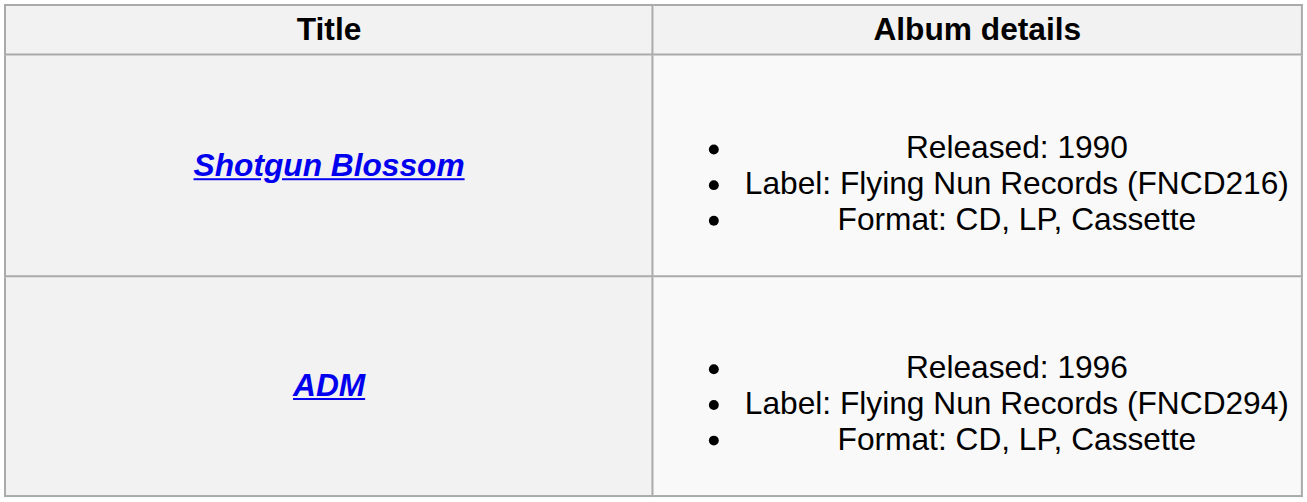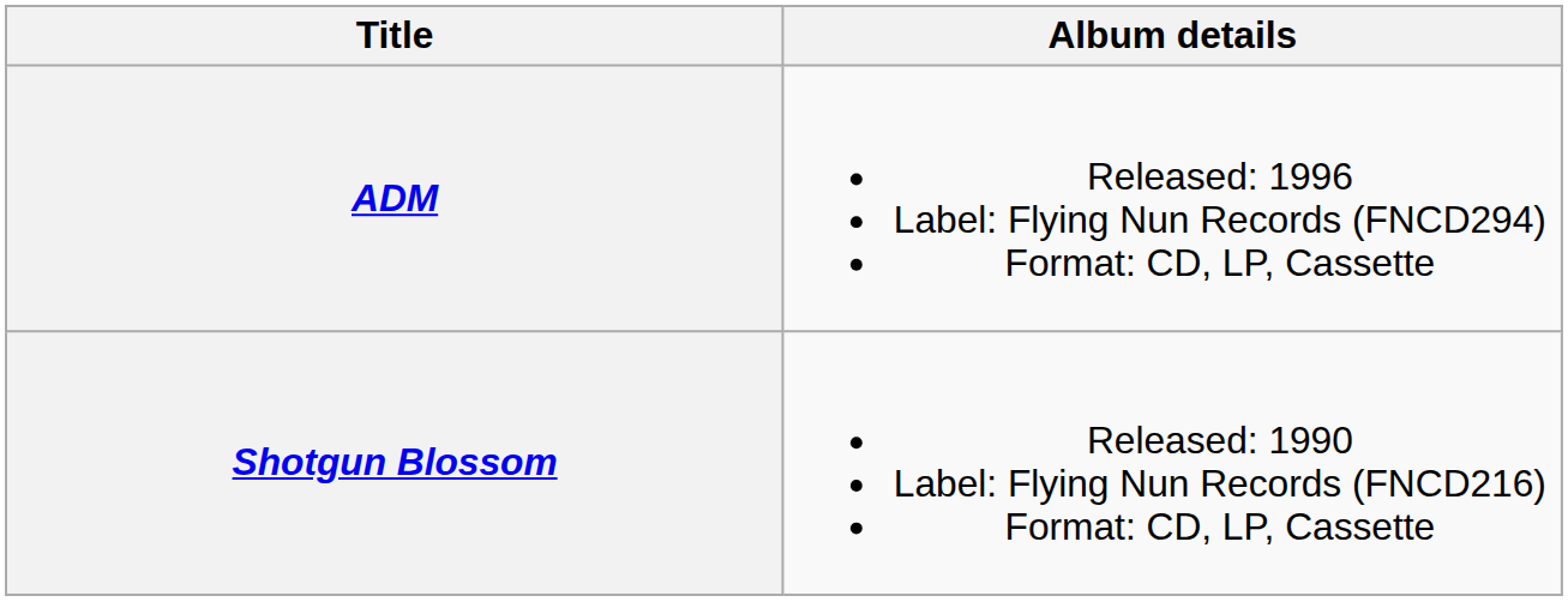rows swapped: Shotgun Blossom <-> ADM
